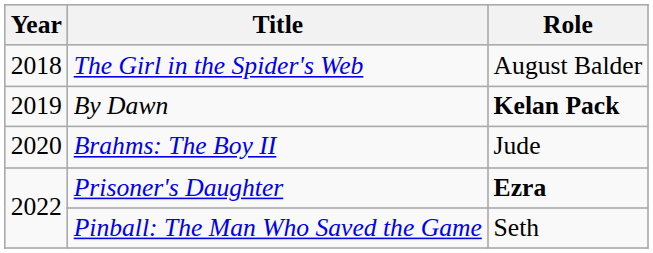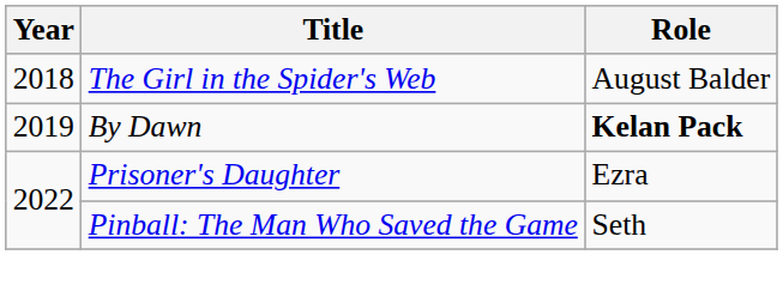- row: 2020 | Brahms: The Boy II | Jude
Prisoner's Daughter | Role: bold -> normal
